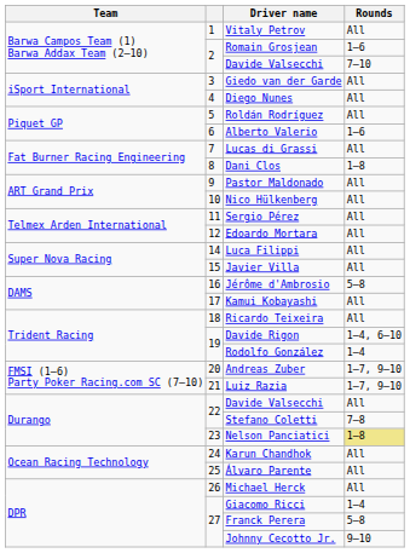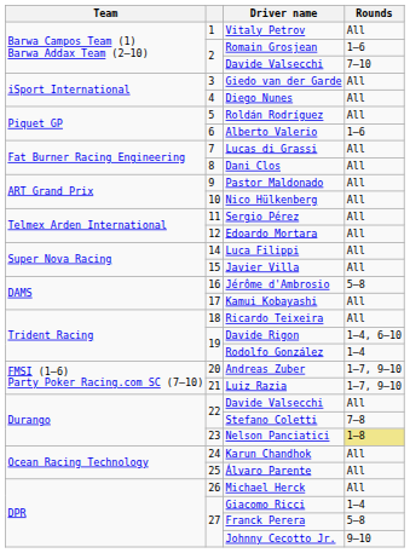Dani Clos | Rounds: 1–8 -> All
